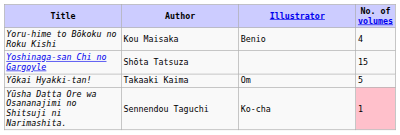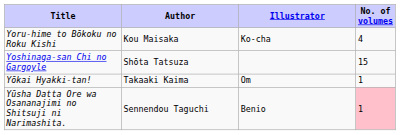Yoru-hime to Bōkoku no Roku Kishi | Illustrator: Benio -> Ko-cha
Yōkai Hyakki-tan! | No. of volumes: 5 -> 1
Yūsha Datta Ore wa Osananajimi no Shitsuji ni Narimashita. | Illustrator: Ko-cha -> Benio
